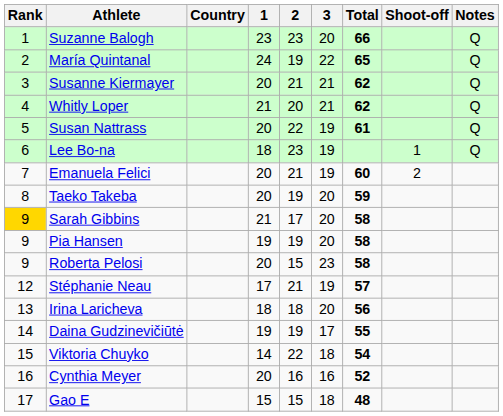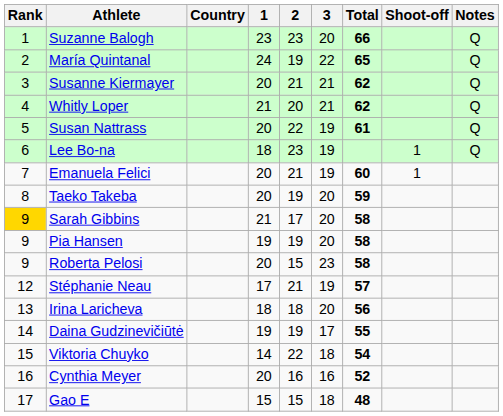Emanuela Felici | Shoot-off: 2 -> 1
